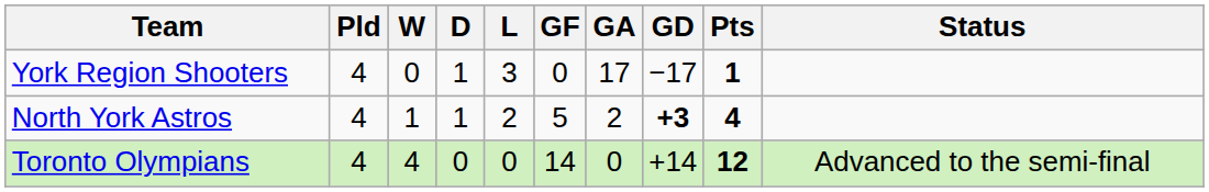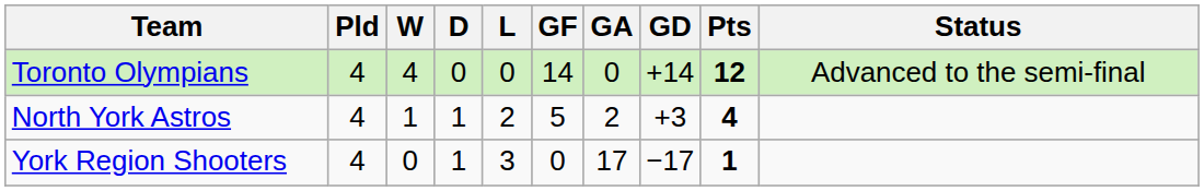rows swapped: Toronto Olympians <-> York Region Shooters
North York Astros | GD: bold -> normal
